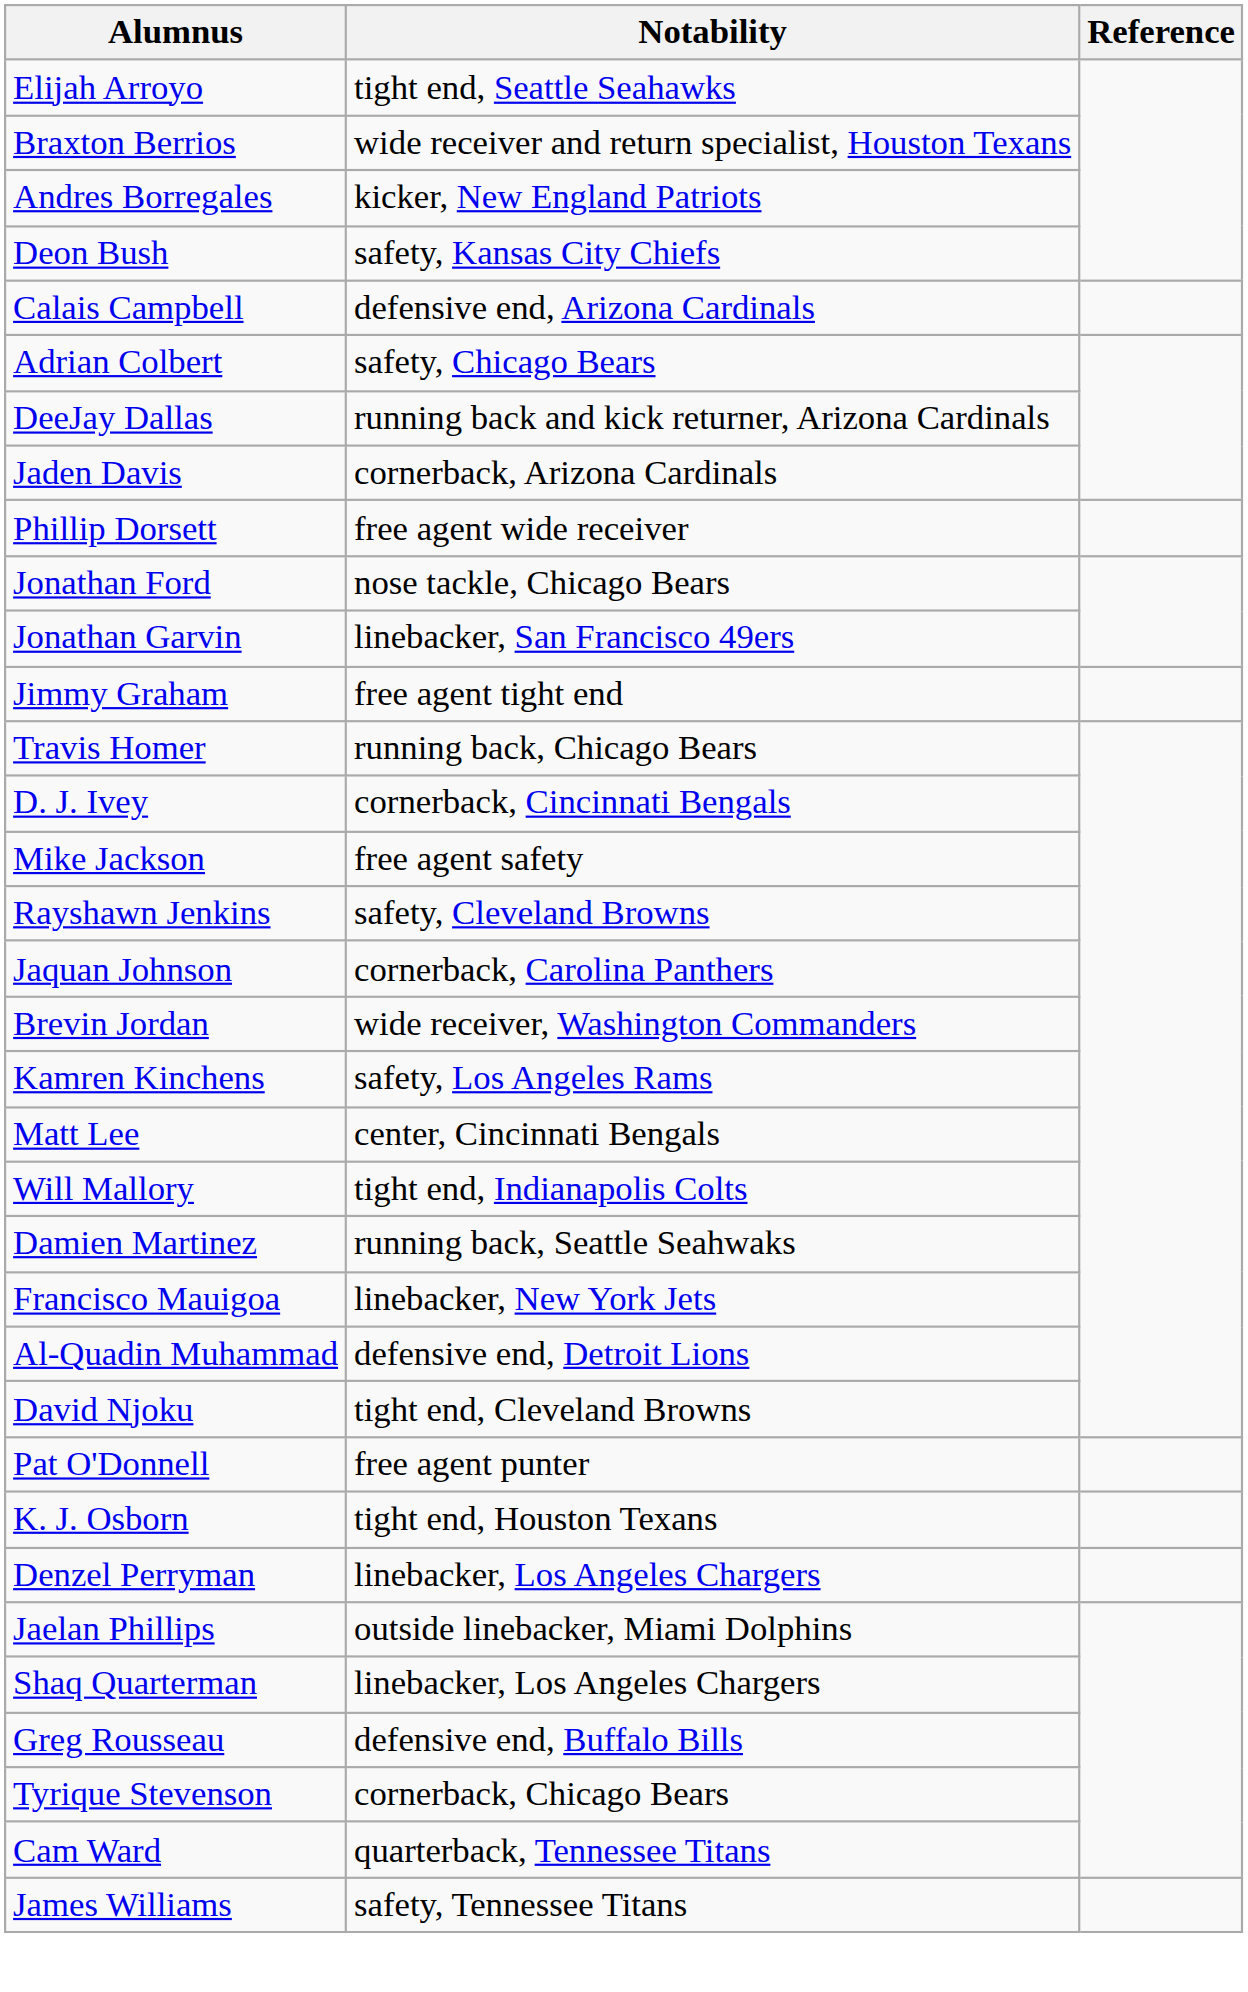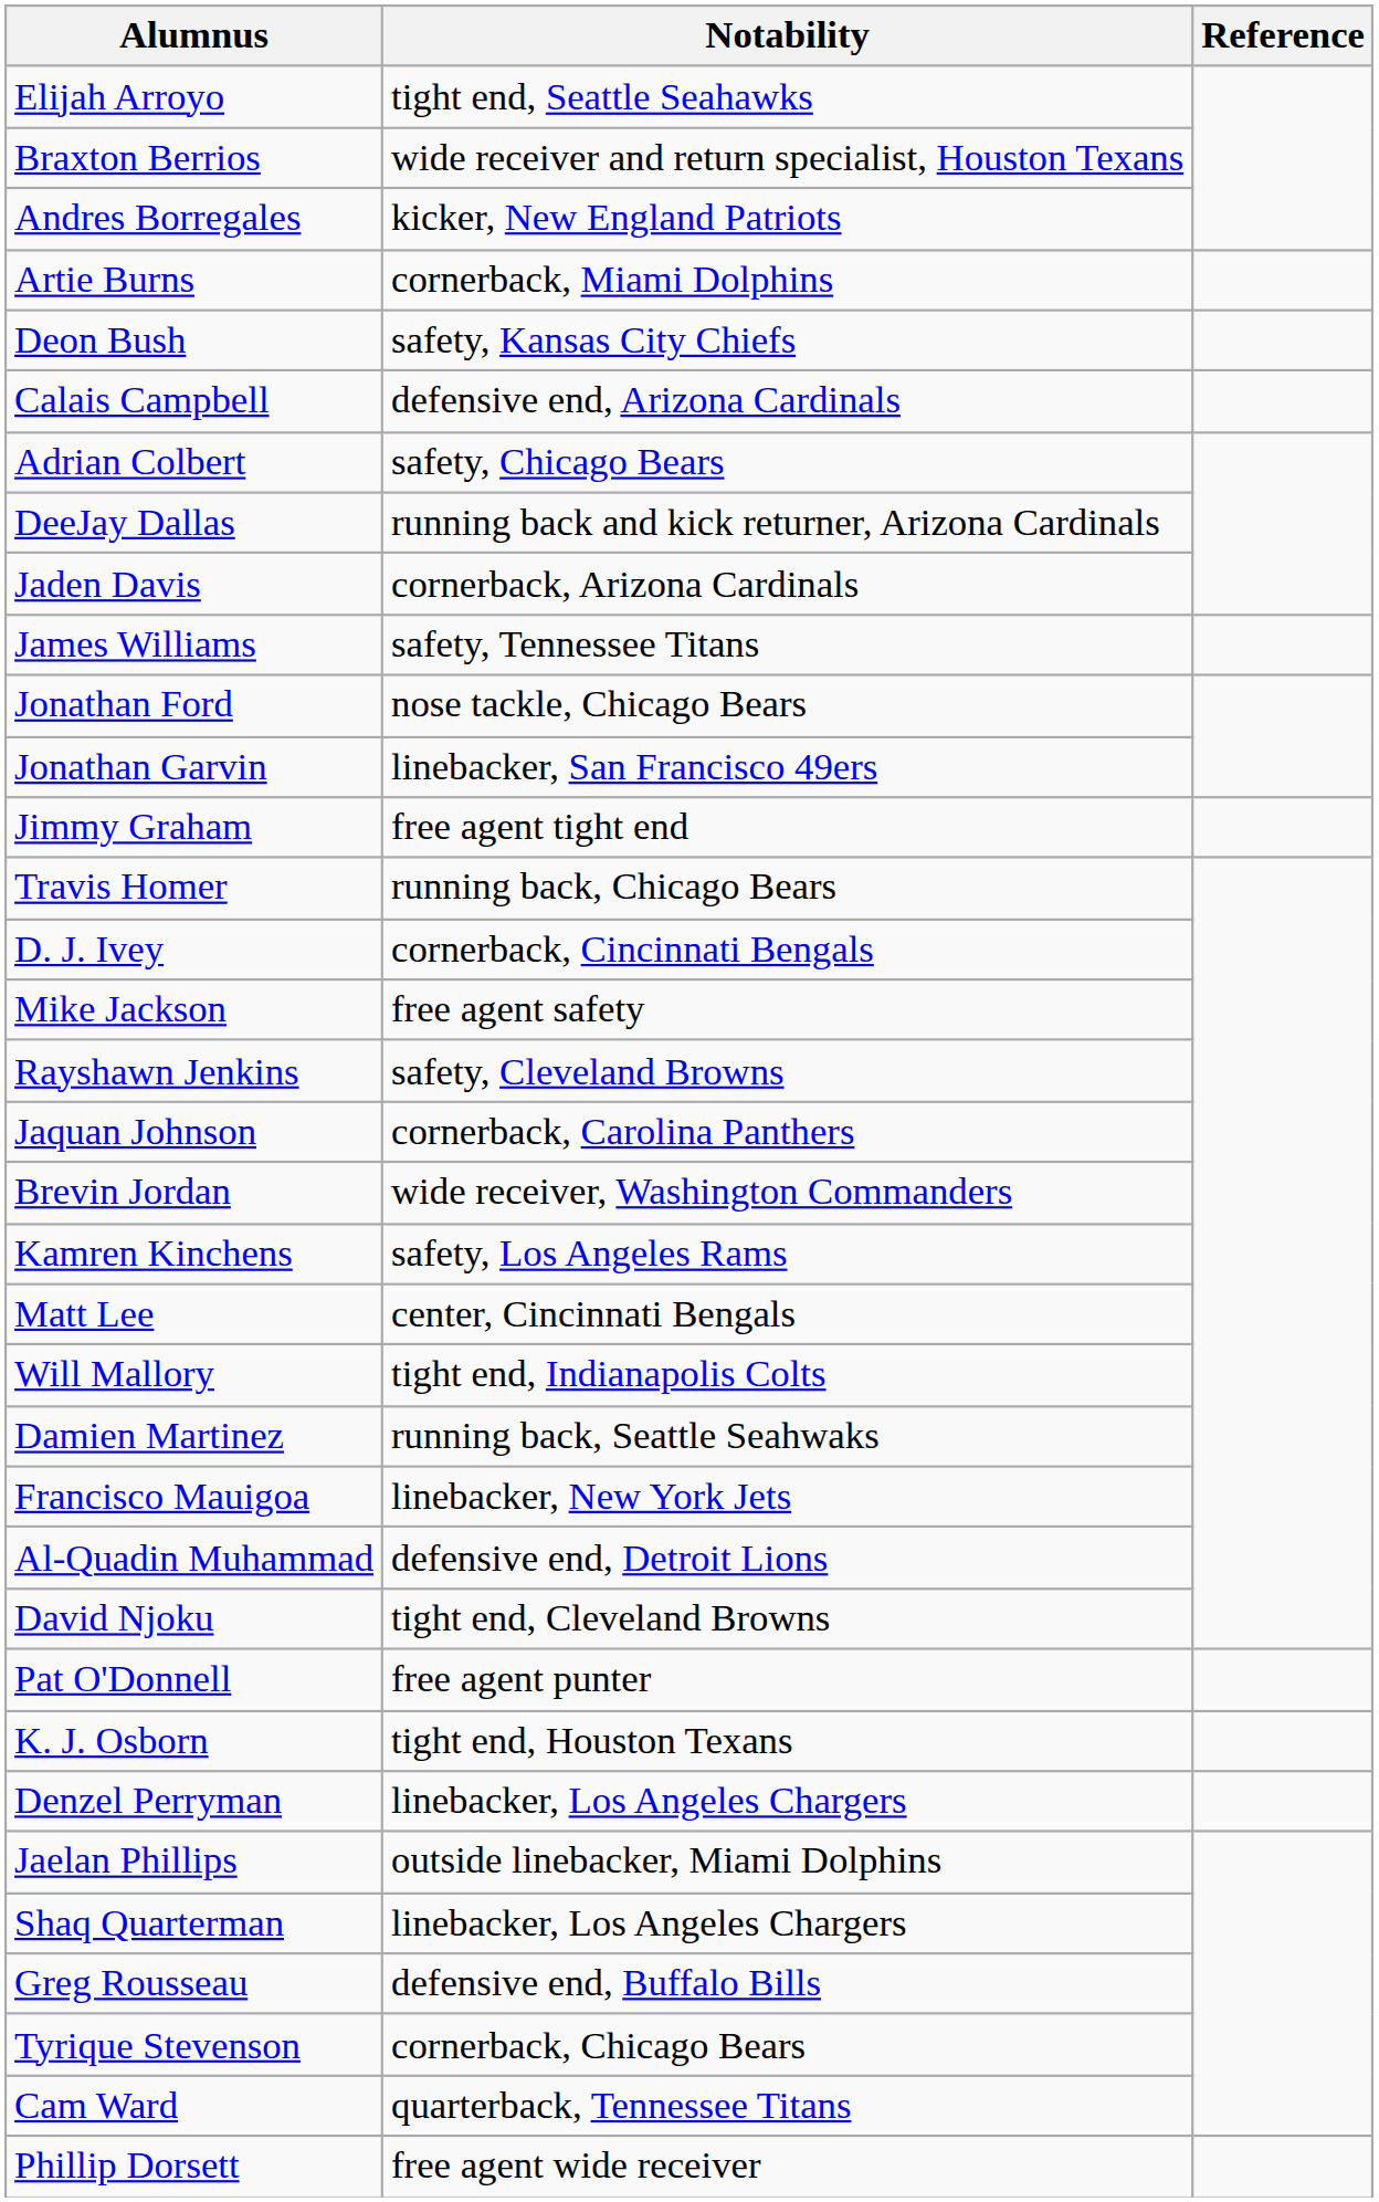+ row: Artie Burns | cornerback, Miami Dolphins
rows swapped: Phillip Dorsett <-> James Williams
